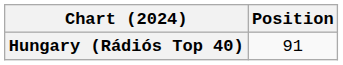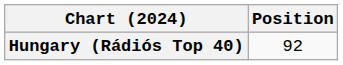Hungary (Rádiós Top 40) | Position: 91 -> 92
